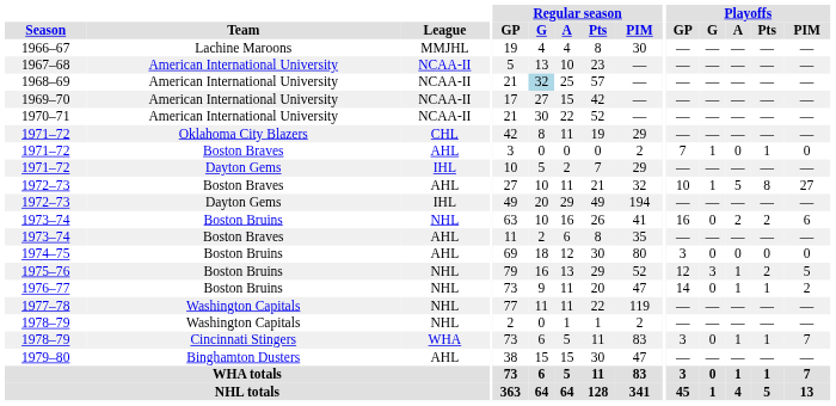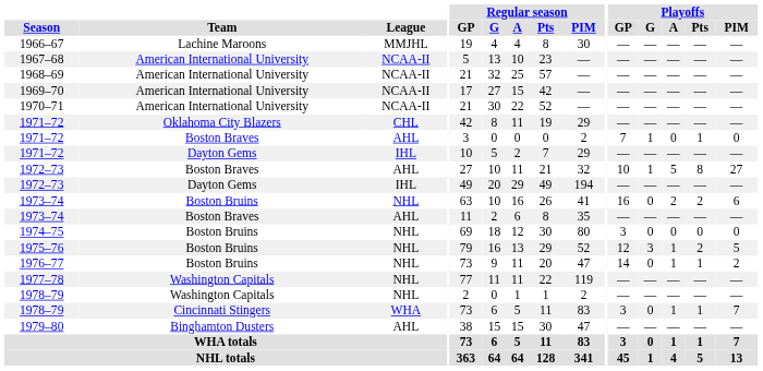1968–69 | Regular season / G: lightblue background -> no background
1974–75 | League: AHL -> NHL
